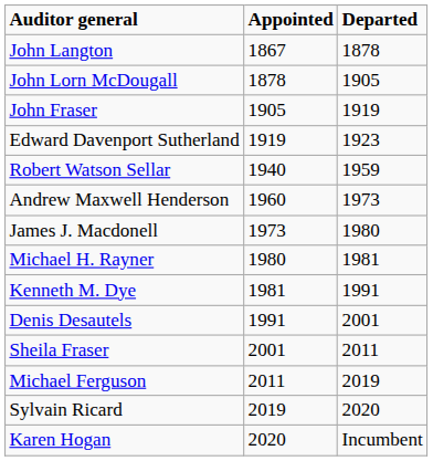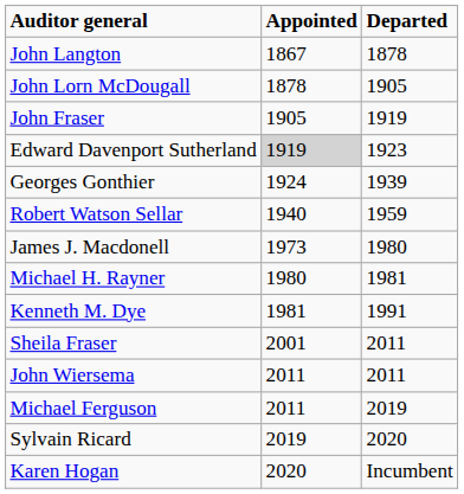Edward Davenport Sutherland | Appointed: no background -> lightgrey background
+ row: Georges Gonthier | 1924 | 1939
- row: Andrew Maxwell Henderson | 1960 | 1973
- row: Denis Desautels | 1991 | 2001
+ row: John Wiersema | 2011 | 2011
